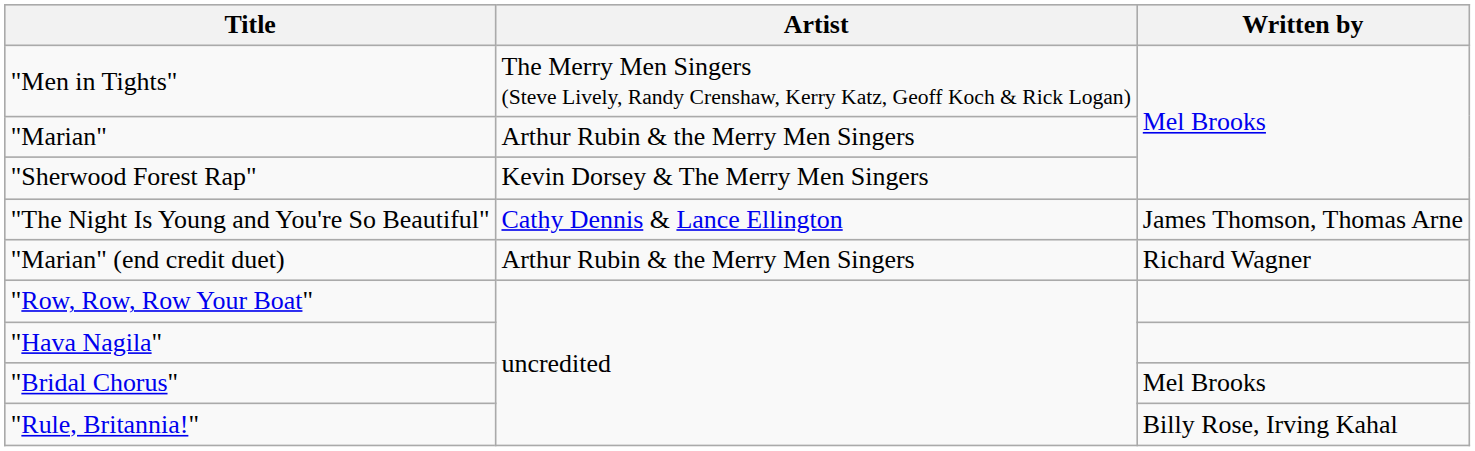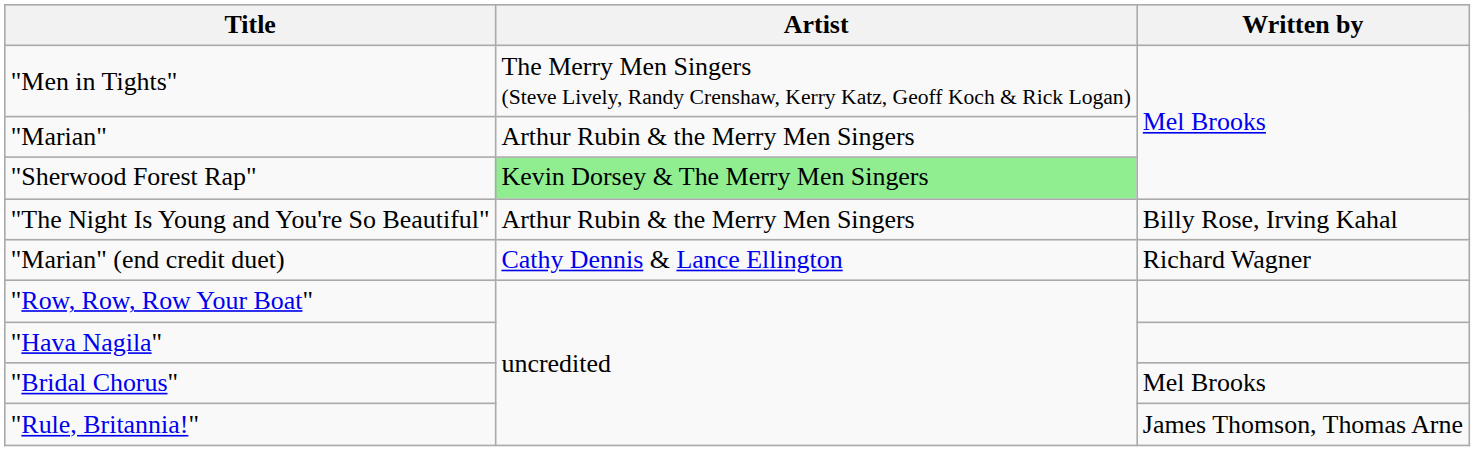"Sherwood Forest Rap" | Artist: no background -> lightgreen background
"The Night Is Young and You're So Beautiful" | Artist: Cathy Dennis & Lance Ellington -> Arthur Rubin & the Merry Men Singers
"The Night Is Young and You're So Beautiful" | Written by: James Thomson, Thomas Arne -> Billy Rose, Irving Kahal
"Marian" (end credit duet) | Artist: Arthur Rubin & the Merry Men Singers -> Cathy Dennis & Lance Ellington
"Rule, Britannia!" | Written by: Billy Rose, Irving Kahal -> James Thomson, Thomas Arne
